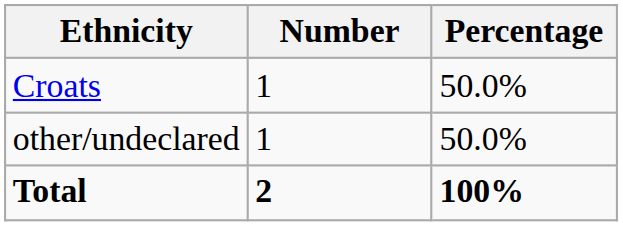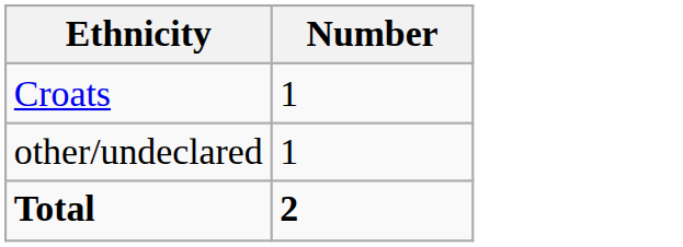- column: Percentage | 50.0% | 50.0% | 100%
